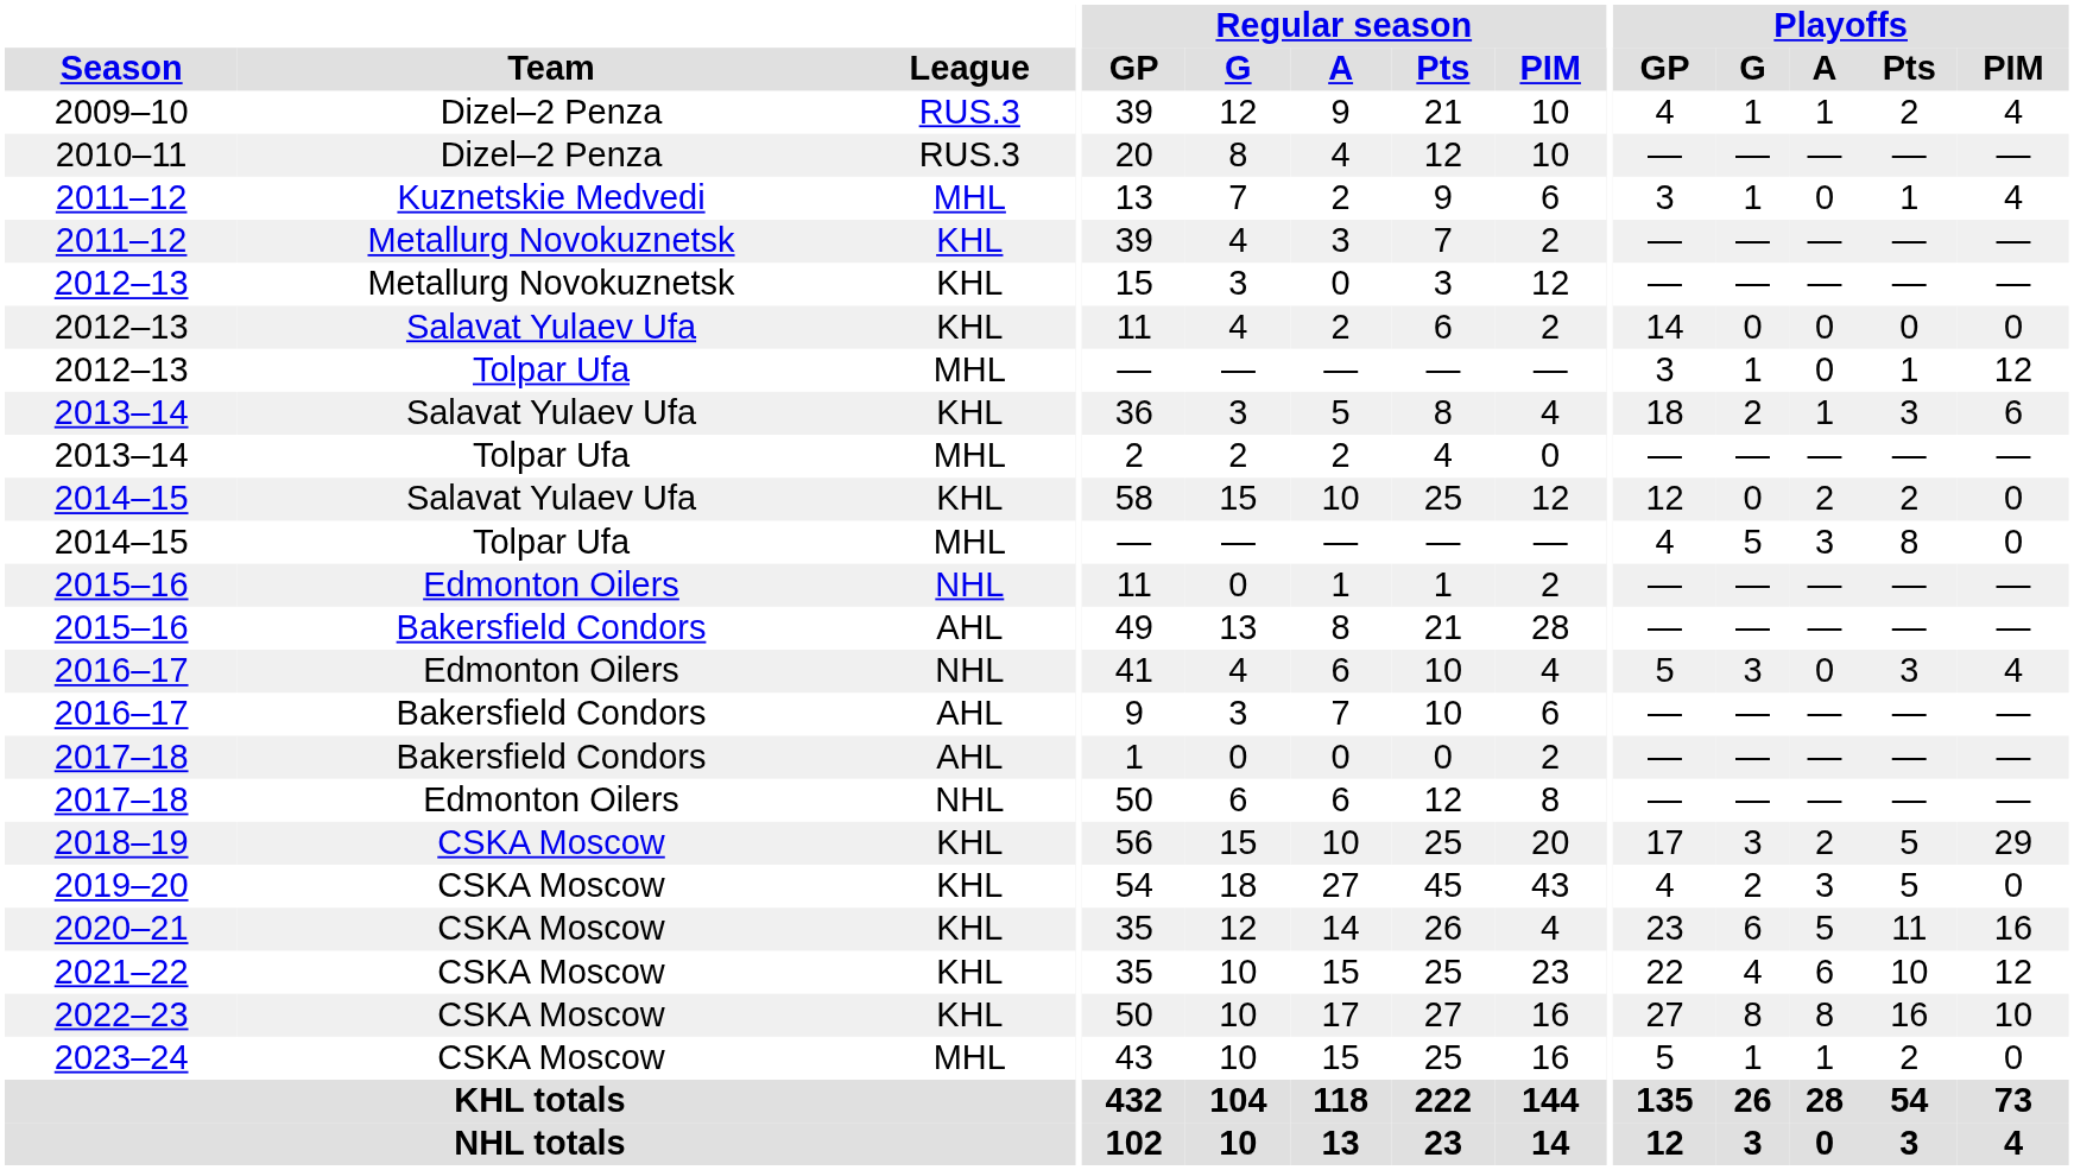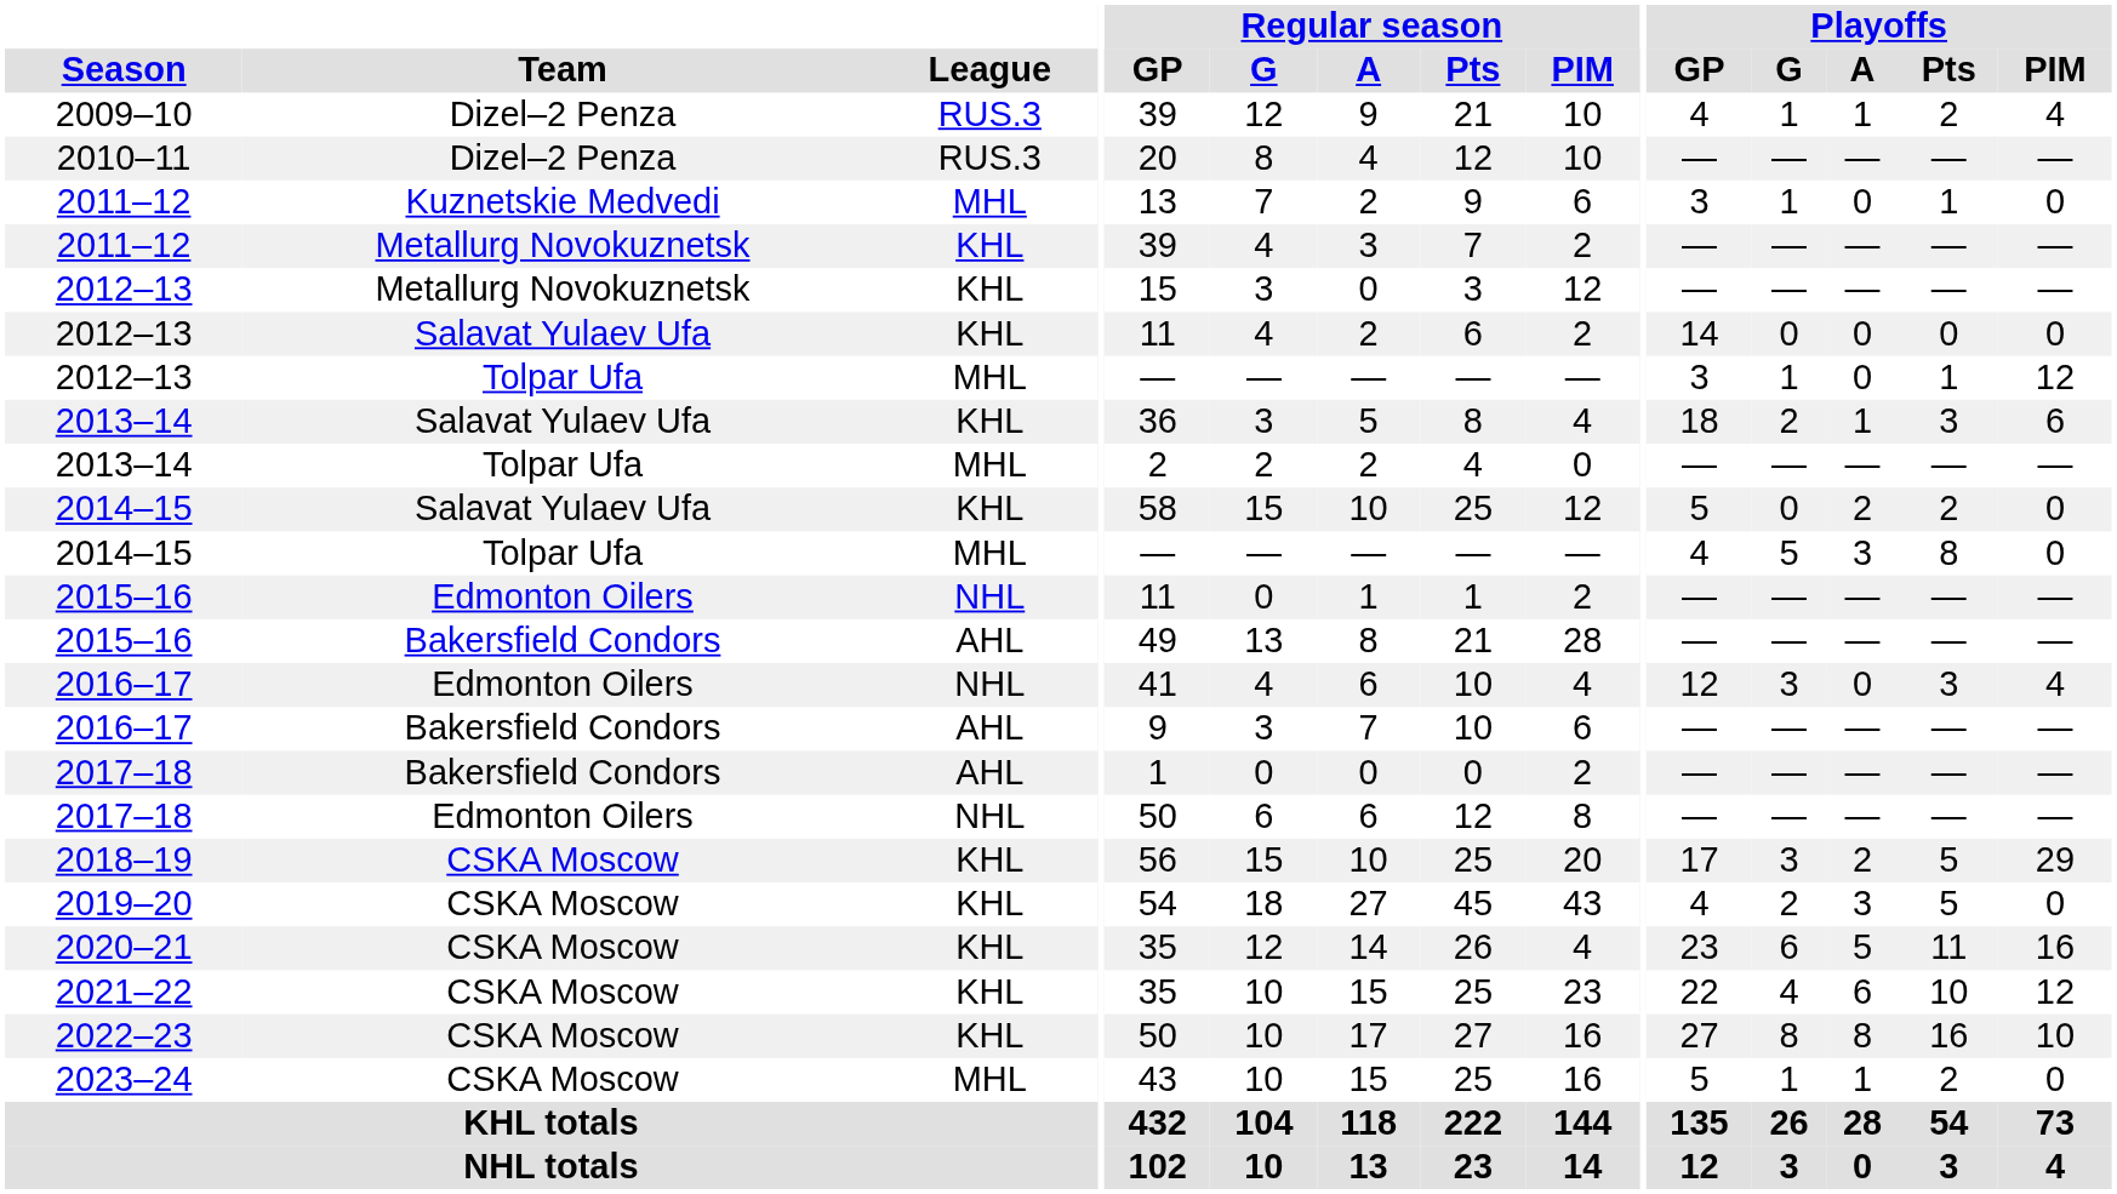2011–12 / Kuznetskie Medvedi | Playoffs / PIM: 4 -> 0
2014–15 / Salavat Yulaev Ufa | Playoffs / GP: 12 -> 5
2016–17 / Edmonton Oilers | Playoffs / GP: 5 -> 12
